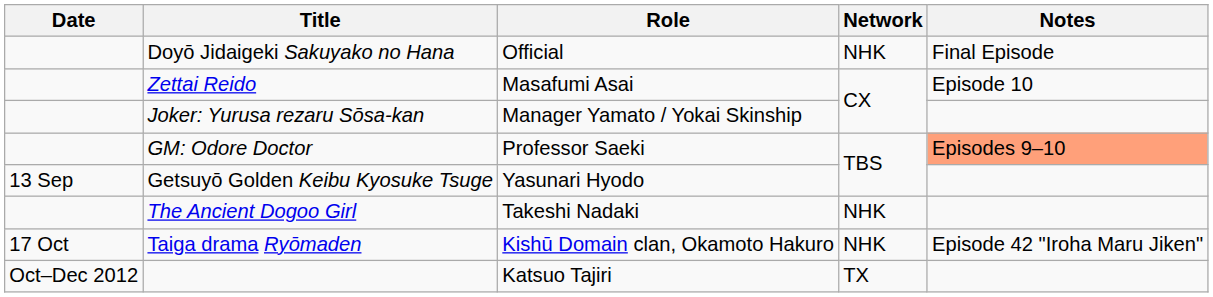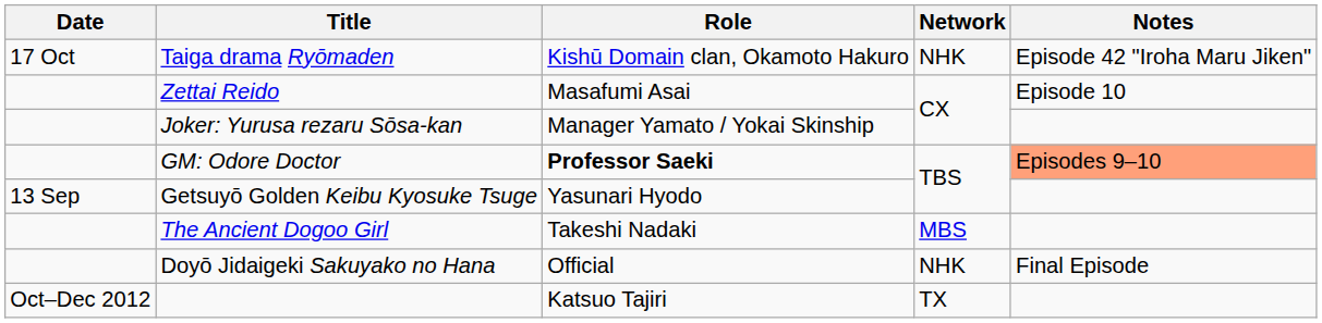rows swapped: Doyō Jidaigeki Sakuyako no Hana <-> Taiga drama Ryōmaden
GM: Odore Doctor | Role: normal -> bold
The Ancient Dogoo Girl | Network: NHK -> MBS
